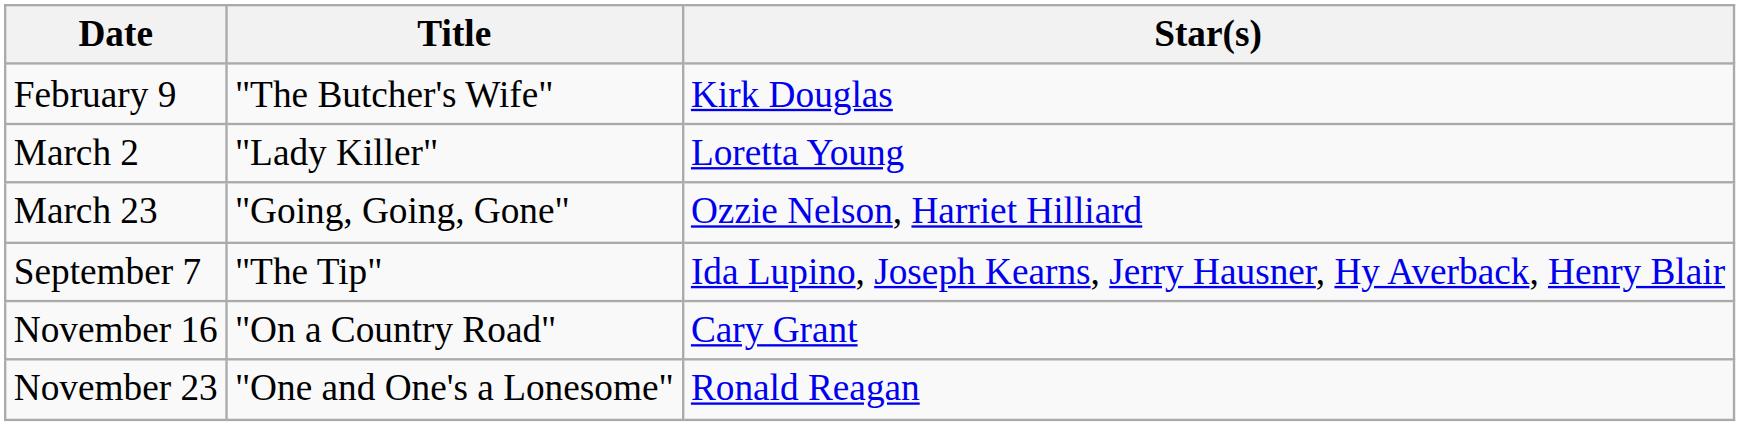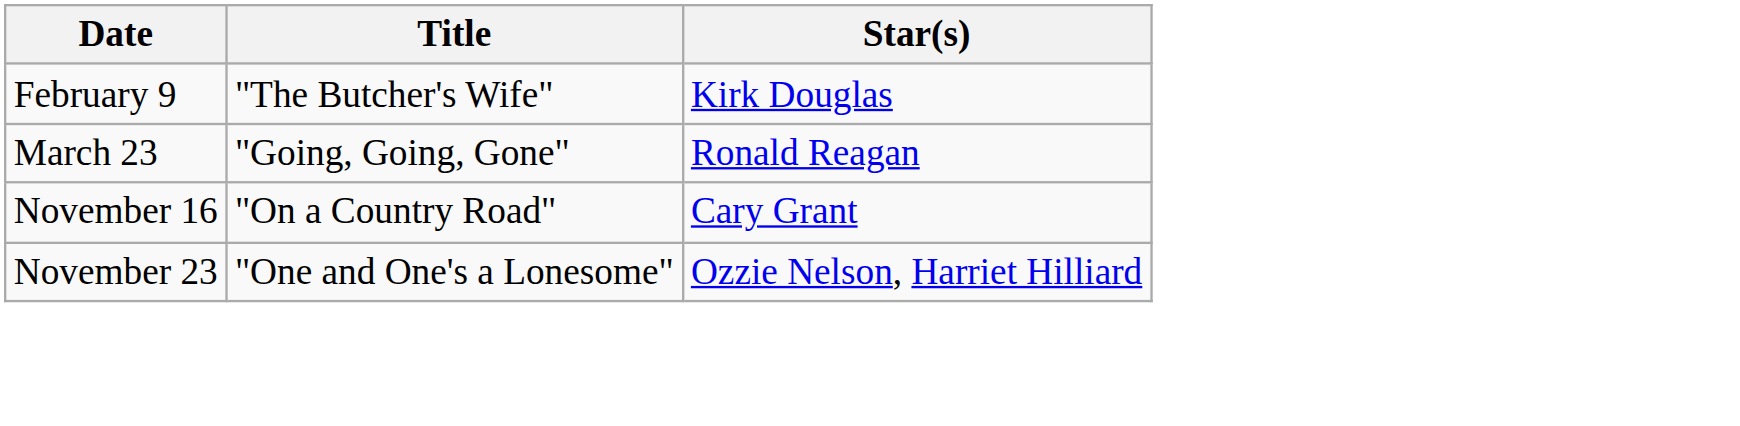- row: March 2 | "Lady Killer" | Loretta Young
March 23 | Star(s): Ozzie Nelson, Harriet Hilliard -> Ronald Reagan
- row: September 7 | "The Tip" | Ida Lupino, Joseph Kearns, Jerry Hausner, Hy Averback, Henry Blair
November 23 | Star(s): Ronald Reagan -> Ozzie Nelson, Harriet Hilliard
